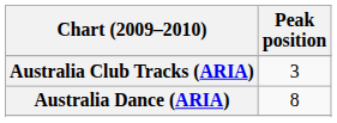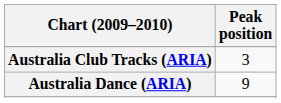Australia Dance (ARIA) | Peak position: 8 -> 9
